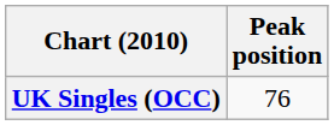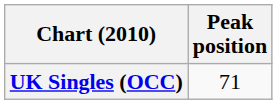UK Singles (OCC) | Peak position: 76 -> 71
